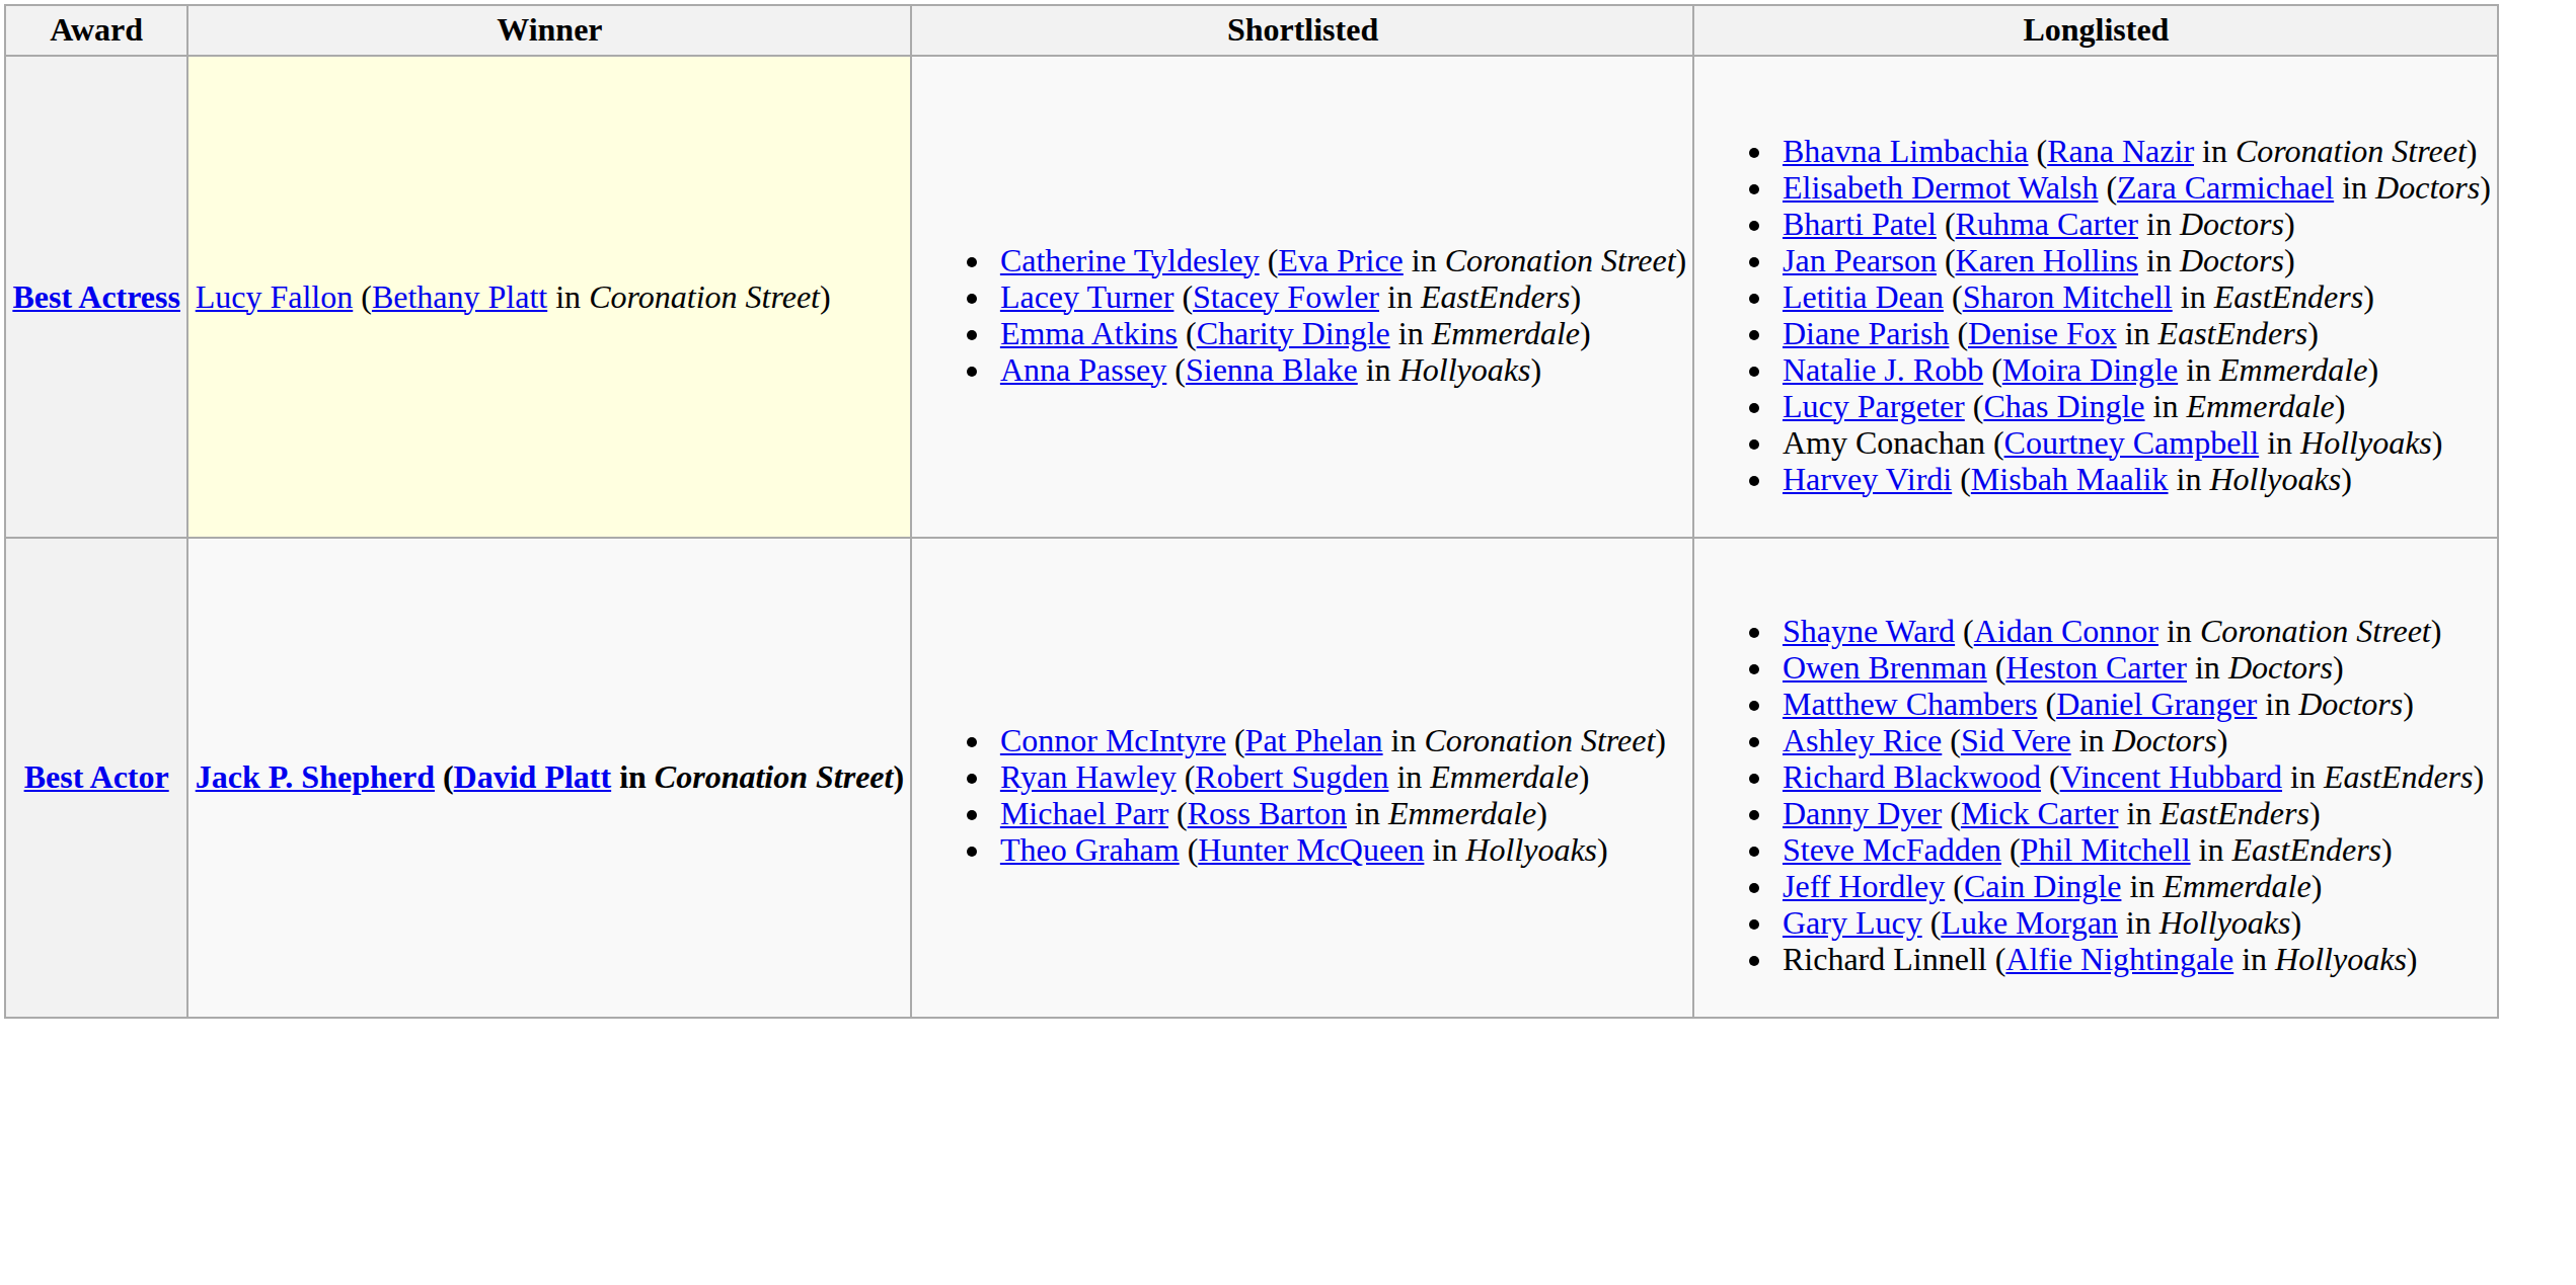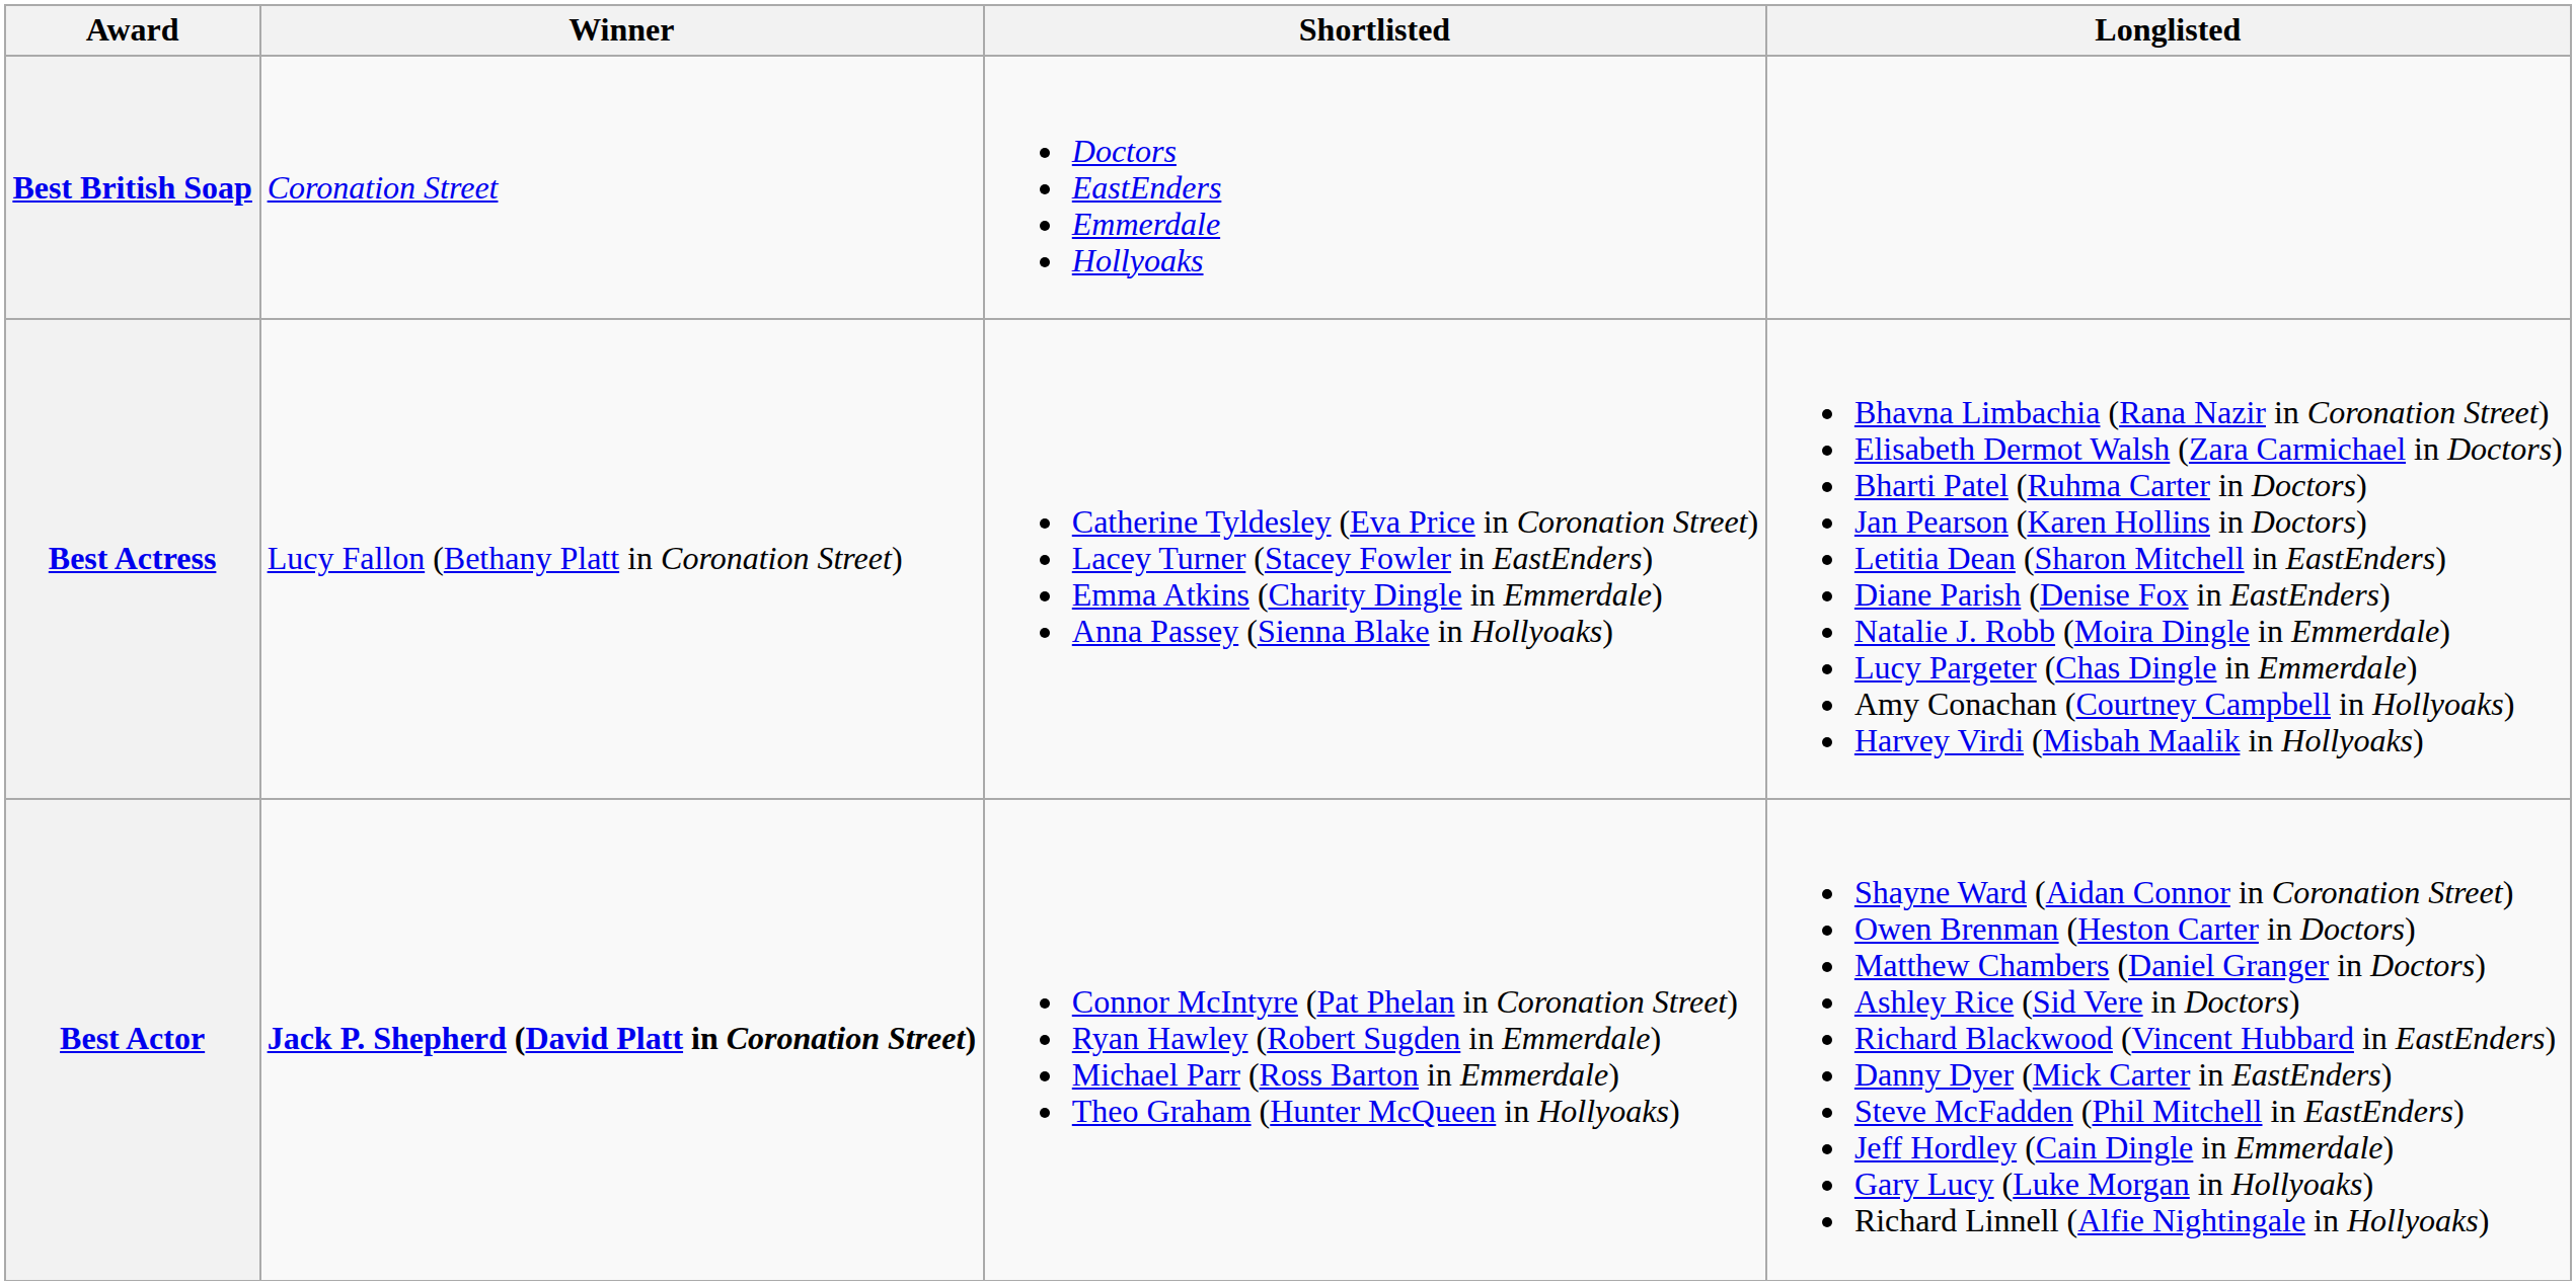+ row: Best British Soap | Coronation Street | Doctors EastEnders Emmerdale Hollyoaks
Best Actress | Winner: lightyellow background -> no background
